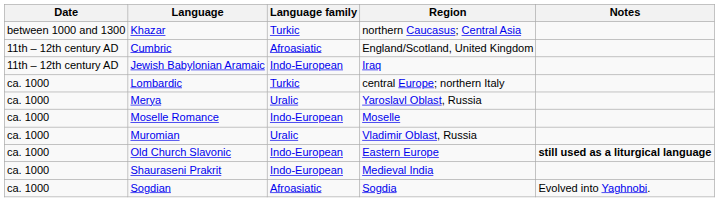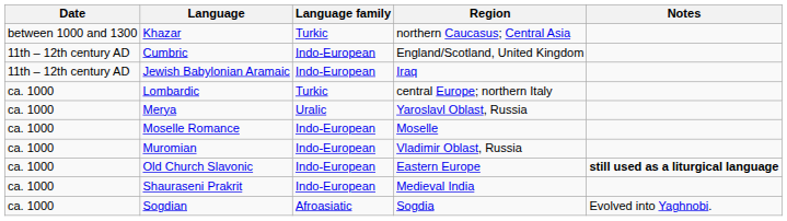Cumbric | Language family: Afroasiatic -> Indo-European
Muromian | Language family: Uralic -> Indo-European
